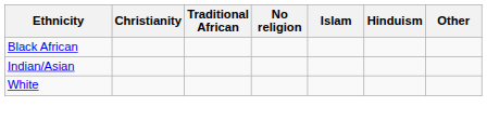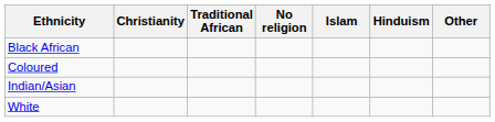+ row: Coloured
